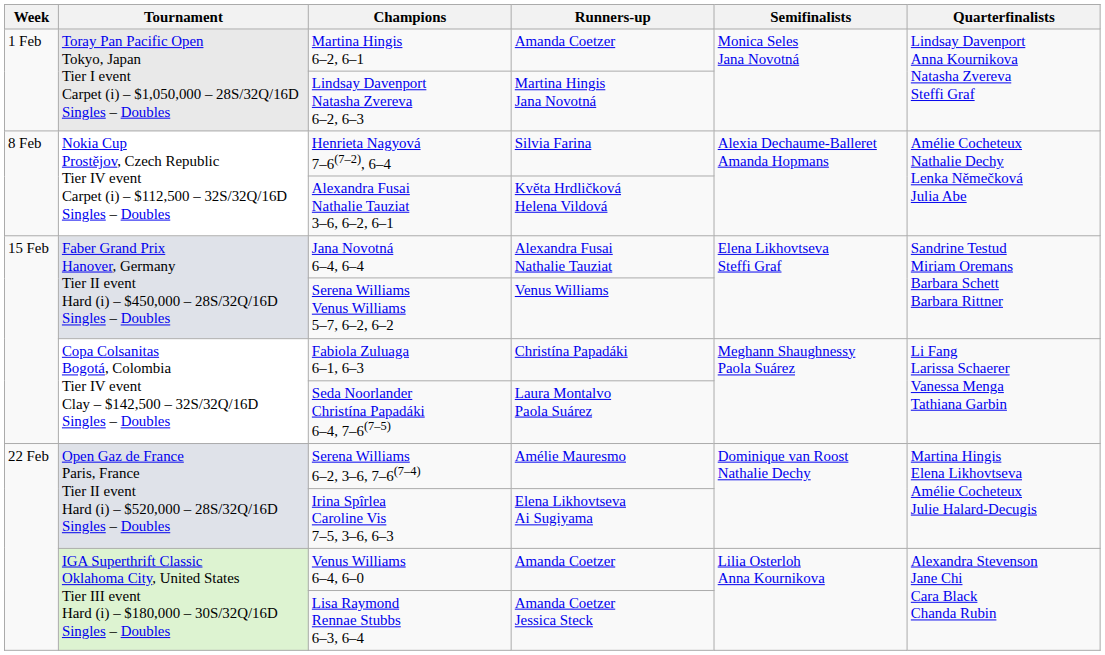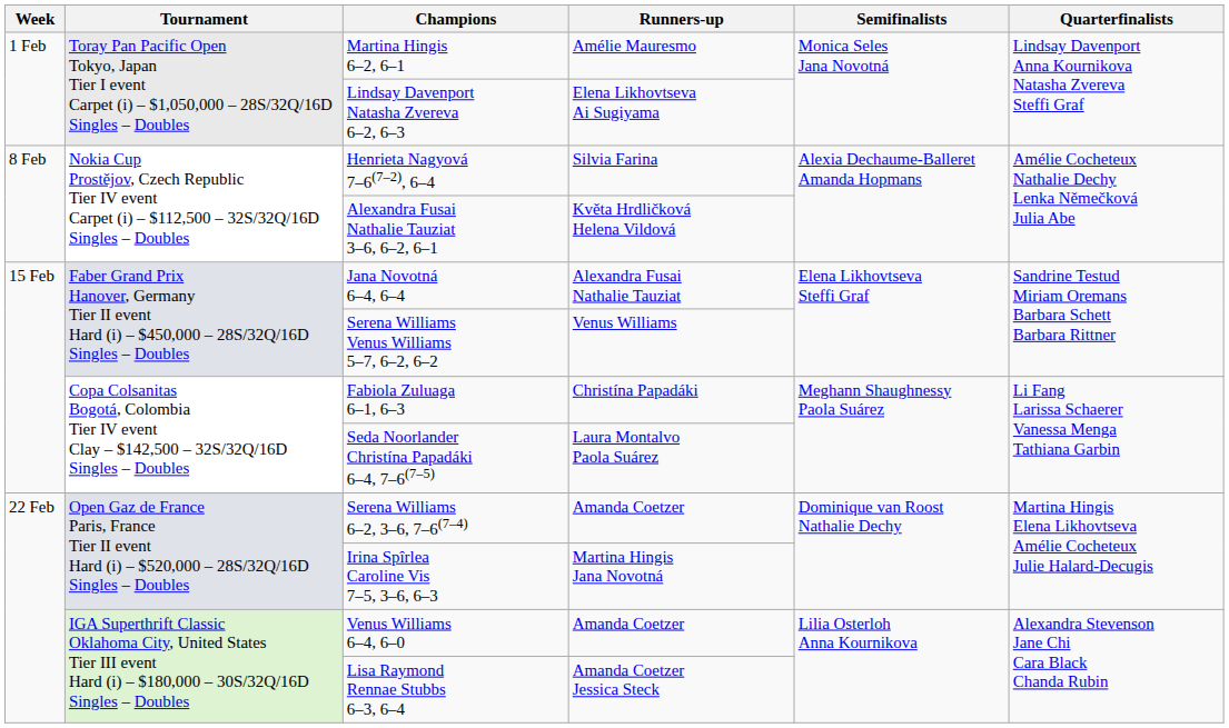Martina Hingis 6–2, 6–1 | Runners-up: Amanda Coetzer -> Amélie Mauresmo
Lindsay Davenport Natasha Zvereva 6–2, 6–3 | Runners-up: Martina Hingis Jana Novotná -> Elena Likhovtseva Ai Sugiyama
Serena Williams 6–2, 3–6, 7–6(7–4) | Runners-up: Amélie Mauresmo -> Amanda Coetzer
Irina Spîrlea Caroline Vis 7–5, 3–6, 6–3 | Runners-up: Elena Likhovtseva Ai Sugiyama -> Martina Hingis Jana Novotná
